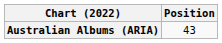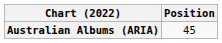Australian Albums (ARIA) | Position: 43 -> 45
